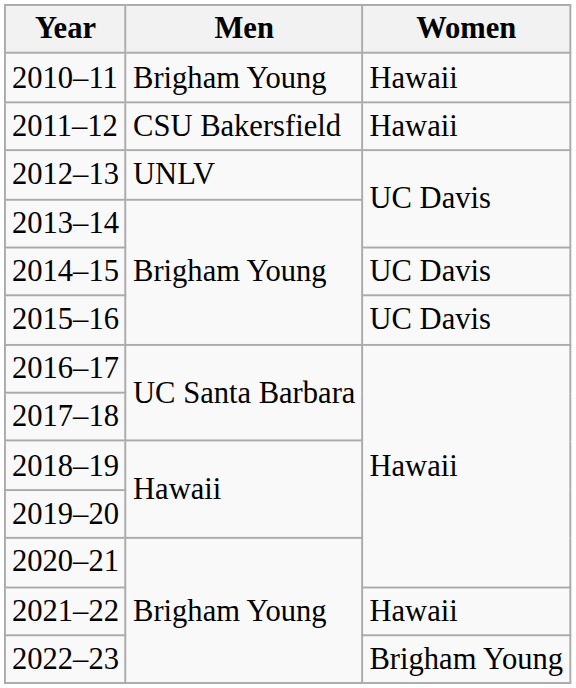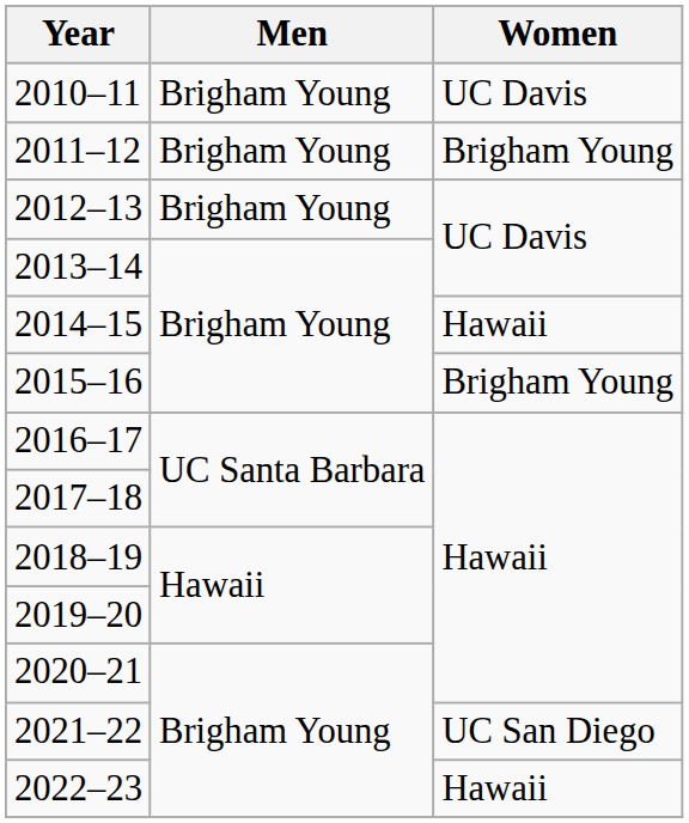2010–11 | Women: Hawaii -> UC Davis
2011–12 | Men: CSU Bakersfield -> Brigham Young
2011–12 | Women: Hawaii -> Brigham Young
2012–13 | Men: UNLV -> Brigham Young
2014–15 | Women: UC Davis -> Hawaii
2015–16 | Women: UC Davis -> Brigham Young
2021–22 | Women: Hawaii -> UC San Diego
2022–23 | Women: Brigham Young -> Hawaii
